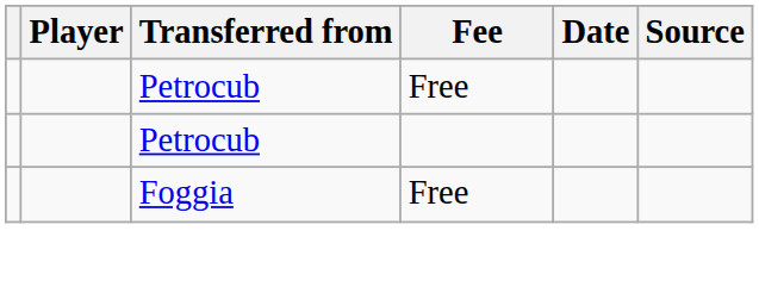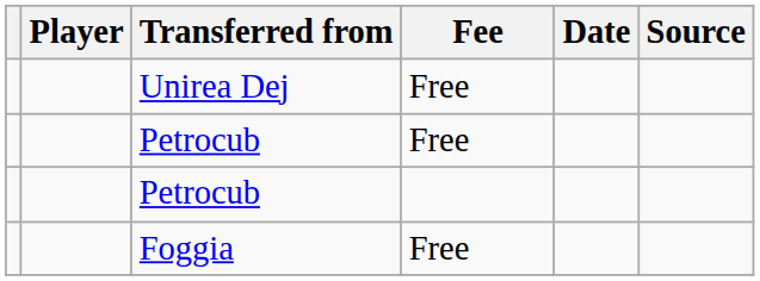+ row: Unirea Dej | Free
